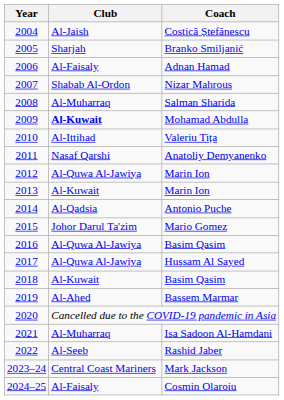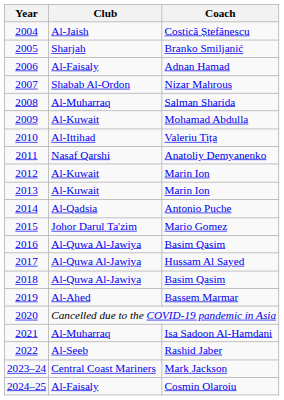Mohamad Abdulla | Club: bold -> normal
2012 / Marin Ion | Club: Al-Quwa Al-Jawiya -> Al-Kuwait
2018 / Basim Qasim | Club: Al-Kuwait -> Al-Quwa Al-Jawiya
